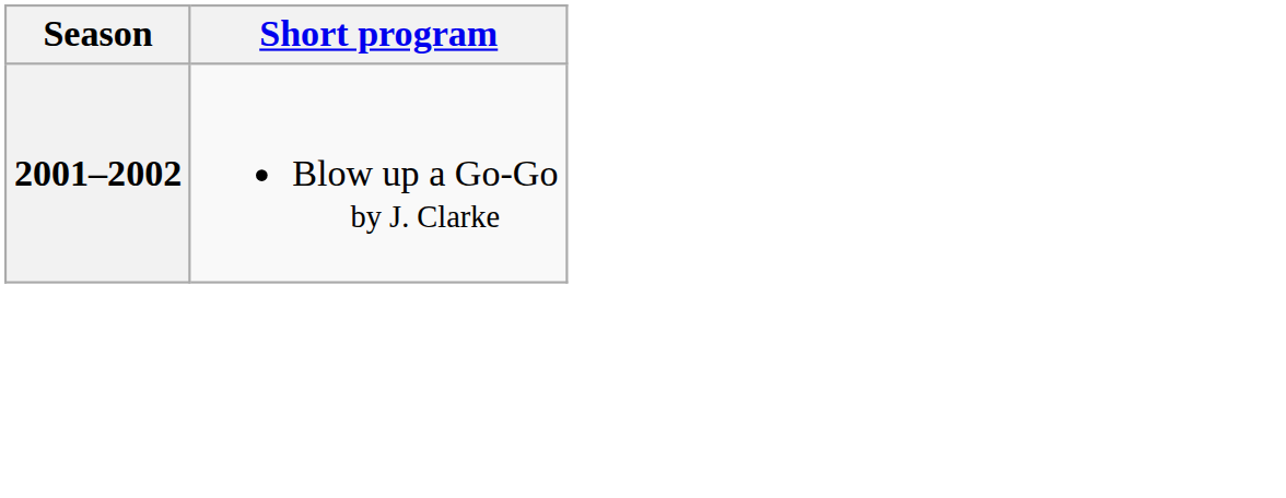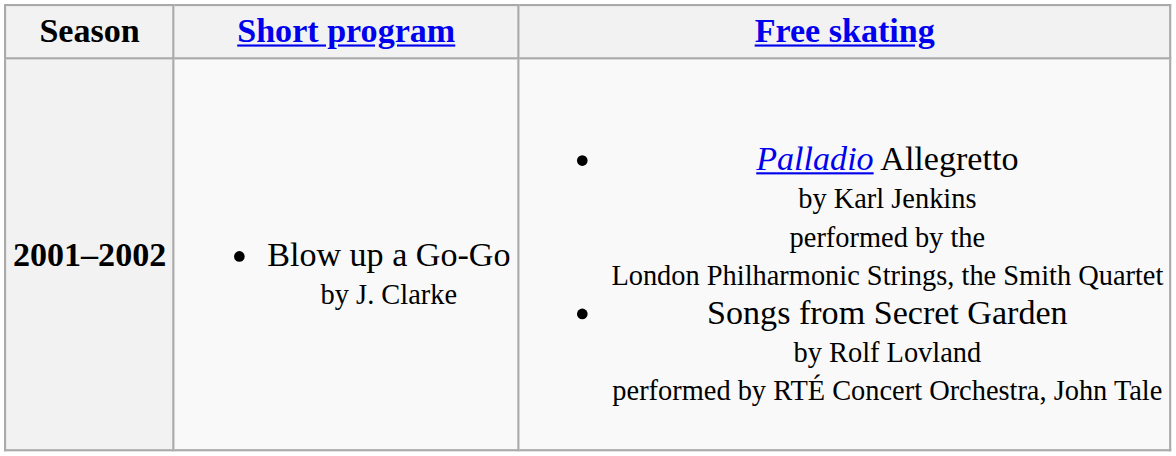+ column: Free skating | Palladio Allegretto by Karl Jenkins performed by the London Philharmonic Strings, the Smith Quartet Songs from Secret Garden by Rolf Lovland performed by RTÉ Concert Orchestra, John Tale
